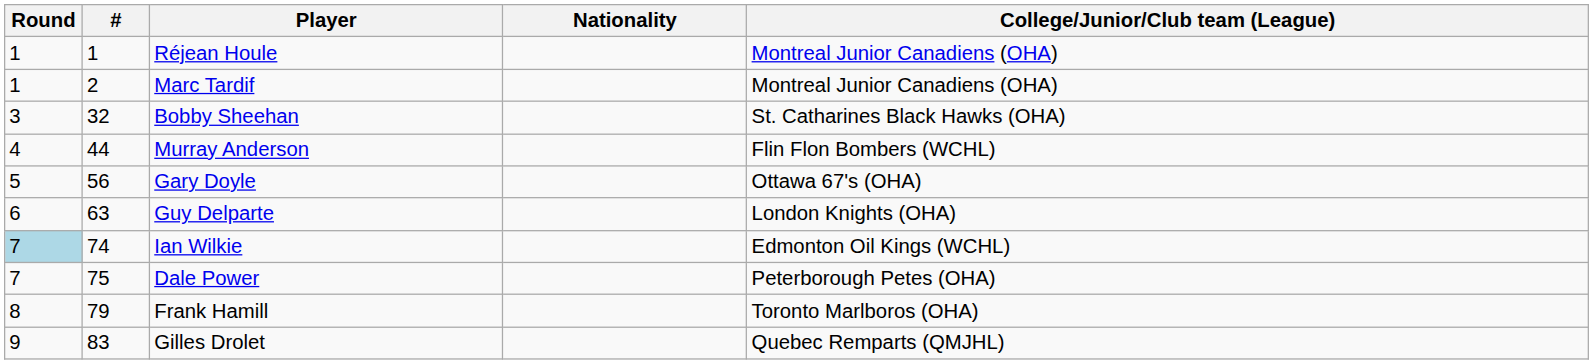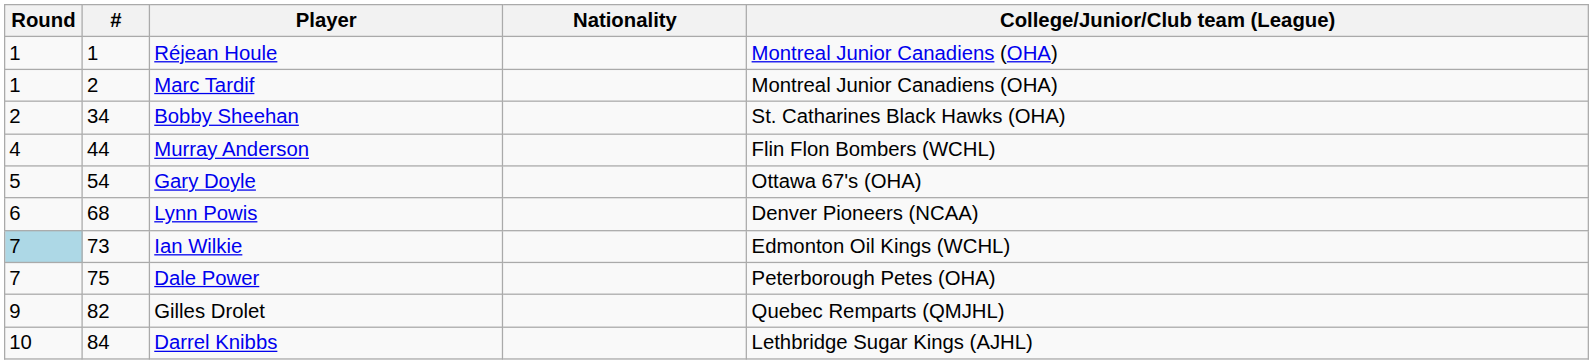Bobby Sheehan | Round: 3 -> 2
Bobby Sheehan | #: 32 -> 34
Gary Doyle | #: 56 -> 54
- row: 6 | 63 | Guy Delparte | London Knights (OHA)
+ row: 6 | 68 | Lynn Powis | Denver Pioneers (NCAA)
Ian Wilkie | #: 74 -> 73
- row: 8 | 79 | Frank Hamill | Toronto Marlboros (OHA)
Gilles Drolet | #: 83 -> 82
+ row: 10 | 84 | Darrel Knibbs | Lethbridge Sugar Kings (AJHL)
